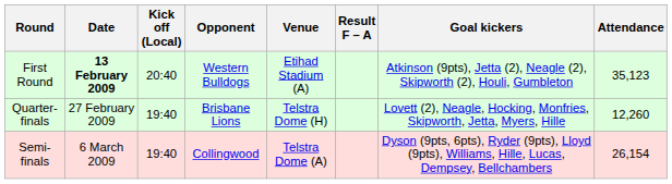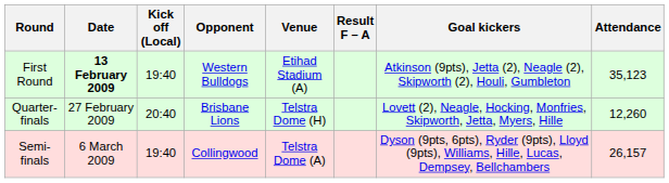First Round | Kick off (Local): 20:40 -> 19:40
Quarter-finals | Kick off (Local): 19:40 -> 20:40
Semi-finals | Attendance: 26,154 -> 26,157
